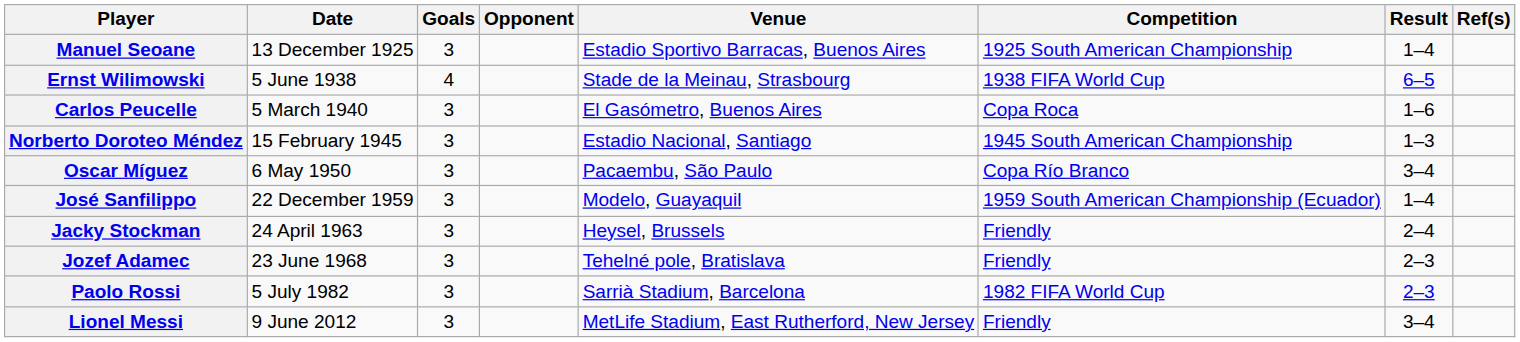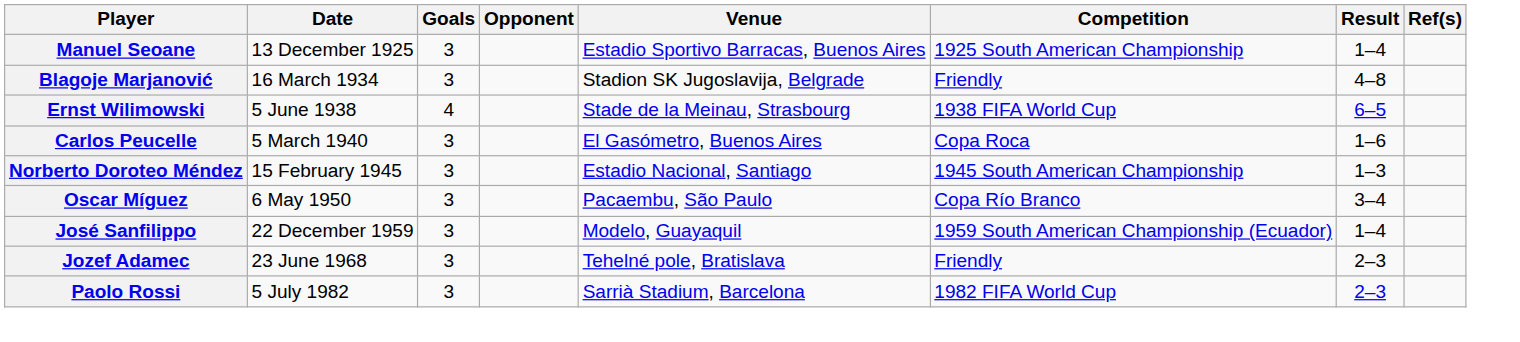+ row: Blagoje Marjanović | 16 March 1934 | 3 | Stadion SK Jugoslavija, Belgrade | Friendly | 4–8
- row: Jacky Stockman | 24 April 1963 | 3 | Heysel, Brussels | Friendly | 2–4
- row: Lionel Messi | 9 June 2012 | 3 | MetLife Stadium, East Rutherford, New Jersey | Friendly | 3–4
